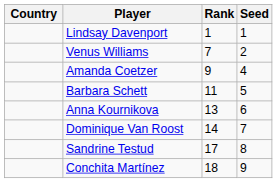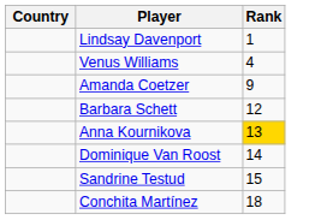- column: Seed | 1 | 2 | 4 | 5 | 6 | 7 | 8 | 9
Venus Williams | Rank: 7 -> 4
Barbara Schett | Rank: 11 -> 12
Anna Kournikova | Rank: no background -> gold background
Sandrine Testud | Rank: 17 -> 15
